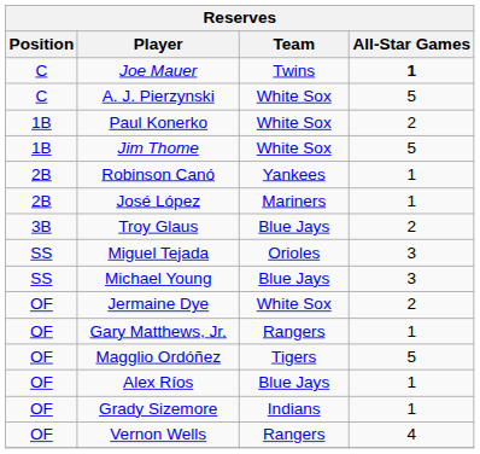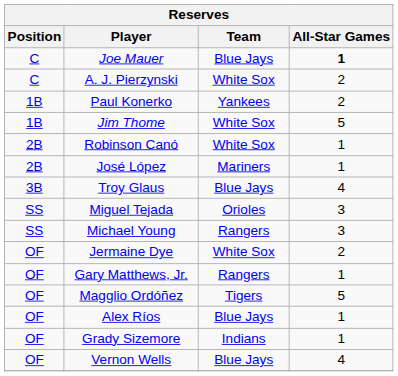Joe Mauer | Team: Twins -> Blue Jays
A. J. Pierzynski | All-Star Games: 5 -> 2
Paul Konerko | Team: White Sox -> Yankees
Robinson Canó | Team: Yankees -> White Sox
Troy Glaus | All-Star Games: 2 -> 4
Michael Young | Team: Blue Jays -> Rangers
Vernon Wells | Team: Rangers -> Blue Jays
